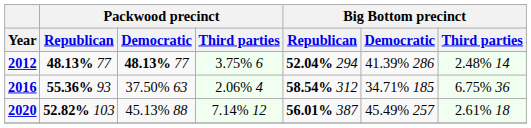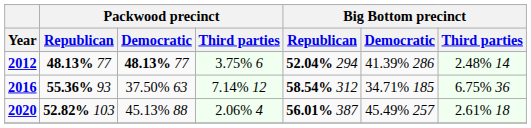2016 | Packwood precinct / Third parties: 2.06% 4 -> 7.14% 12
2020 | Packwood precinct / Third parties: 7.14% 12 -> 2.06% 4
